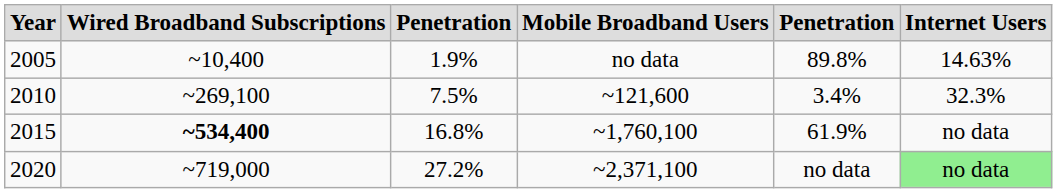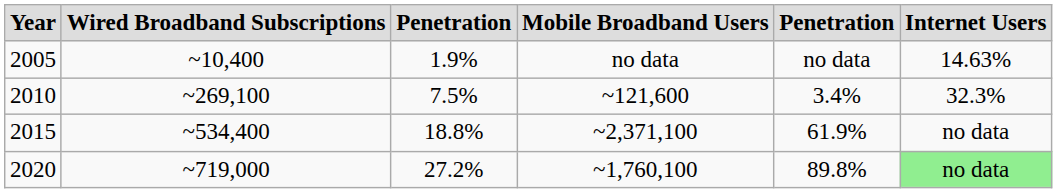2005 | column 5: 89.8% -> no data
2015 | Wired Broadband Subscriptions: bold -> normal
2015 | column 3: 16.8% -> 18.8%
2015 | Mobile Broadband Users: ~1,760,100 -> ~2,371,100
2020 | Mobile Broadband Users: ~2,371,100 -> ~1,760,100
2020 | column 5: no data -> 89.8%
